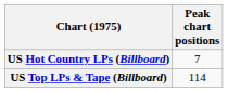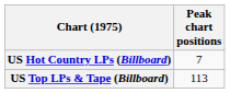US Top LPs & Tape (Billboard) | Peak chart positions: 114 -> 113
